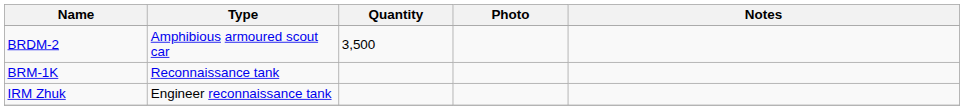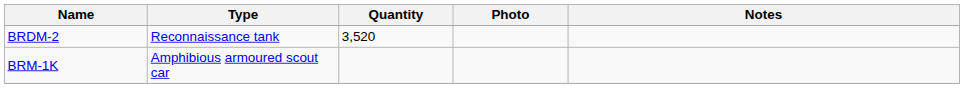BRDM-2 | Type: Amphibious armoured scout car -> Reconnaissance tank
BRDM-2 | Quantity: 3,500 -> 3,520
BRM-1K | Type: Reconnaissance tank -> Amphibious armoured scout car
- row: IRM Zhuk | Engineer reconnaissance tank
